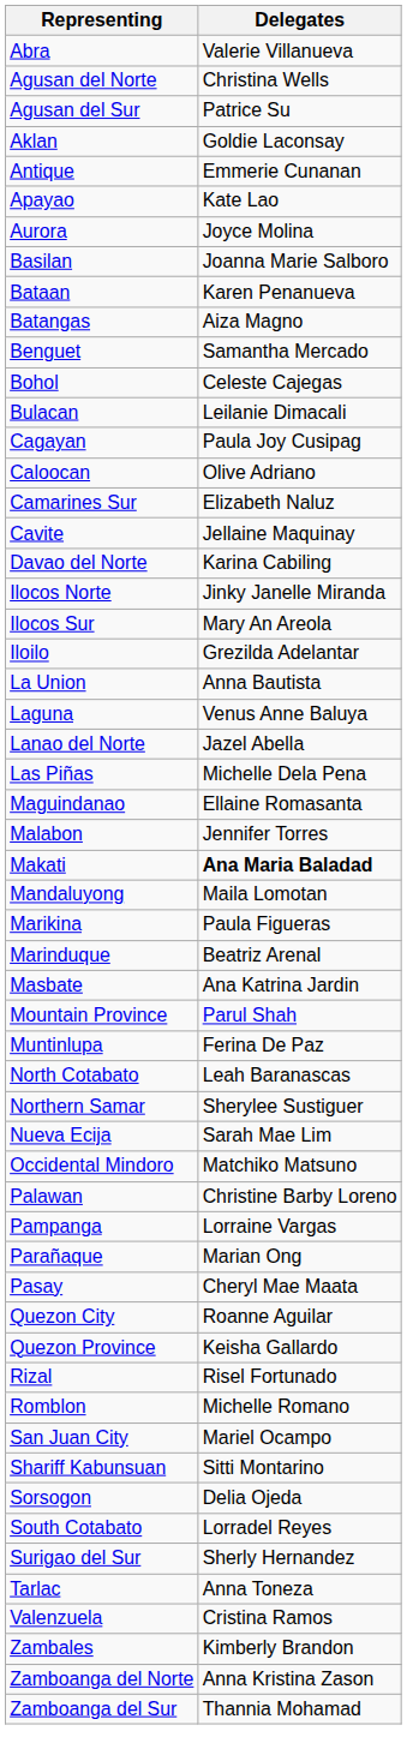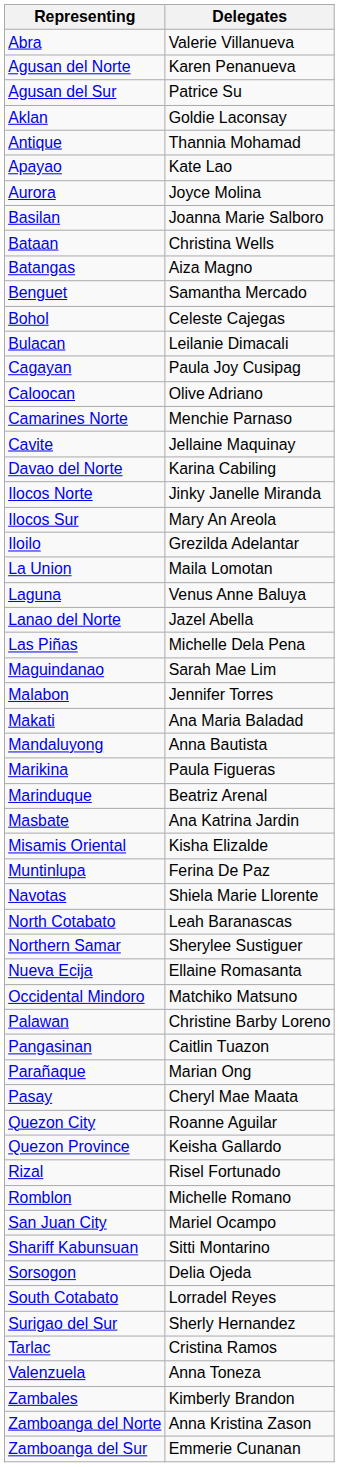Agusan del Norte | Delegates: Christina Wells -> Karen Penanueva
Antique | Delegates: Emmerie Cunanan -> Thannia Mohamad
Bataan | Delegates: Karen Penanueva -> Christina Wells
+ row: Camarines Norte | Menchie Parnaso
- row: Camarines Sur | Elizabeth Naluz
La Union | Delegates: Anna Bautista -> Maila Lomotan
Maguindanao | Delegates: Ellaine Romasanta -> Sarah Mae Lim
Makati | Delegates: bold -> normal
Mandaluyong | Delegates: Maila Lomotan -> Anna Bautista
+ row: Misamis Oriental | Kisha Elizalde
- row: Mountain Province | Parul Shah
+ row: Navotas | Shiela Marie Llorente
Nueva Ecija | Delegates: Sarah Mae Lim -> Ellaine Romasanta
- row: Pampanga | Lorraine Vargas
+ row: Pangasinan | Caitlin Tuazon
Tarlac | Delegates: Anna Toneza -> Cristina Ramos
Valenzuela | Delegates: Cristina Ramos -> Anna Toneza
Zamboanga del Sur | Delegates: Thannia Mohamad -> Emmerie Cunanan
